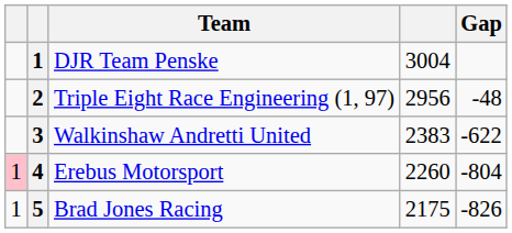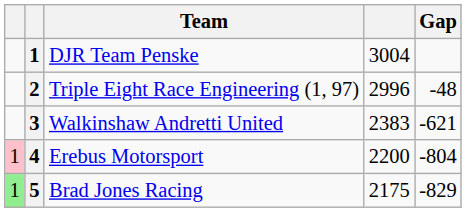Triple Eight Race Engineering (1, 97) | column 4: 2956 -> 2996
Walkinshaw Andretti United | Gap: -622 -> -621
Erebus Motorsport | column 4: 2260 -> 2200
Brad Jones Racing | column 1: no background -> lightgreen background
Brad Jones Racing | Gap: -826 -> -829
